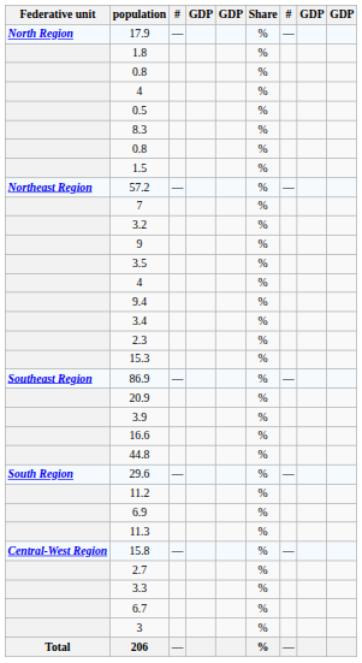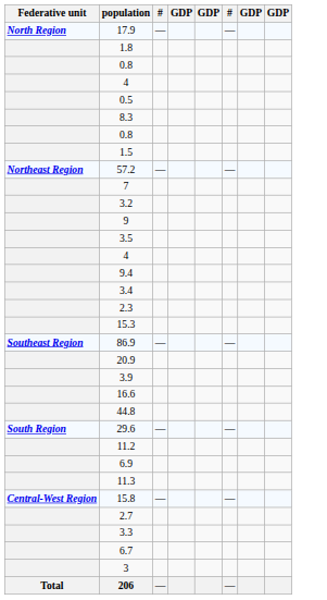- column: Share | % | % | % | % | % | % | % | % | % | % | % | % | % | % | % | % | % | % | % | % | % | % | % | % | % | % | % | % | % | % | % | % | %
